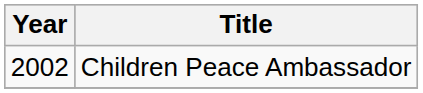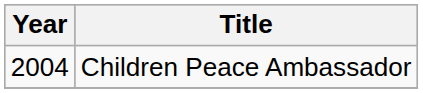Children Peace Ambassador | Year: 2002 -> 2004
